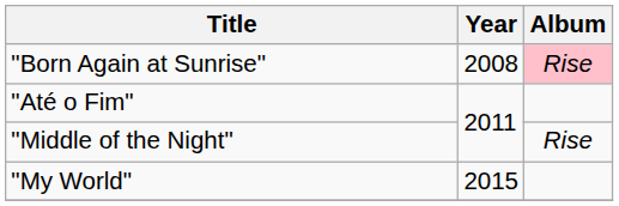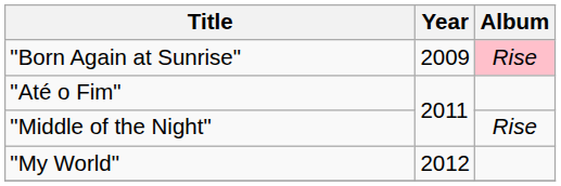"Born Again at Sunrise" | Year: 2008 -> 2009
"My World" | Year: 2015 -> 2012
